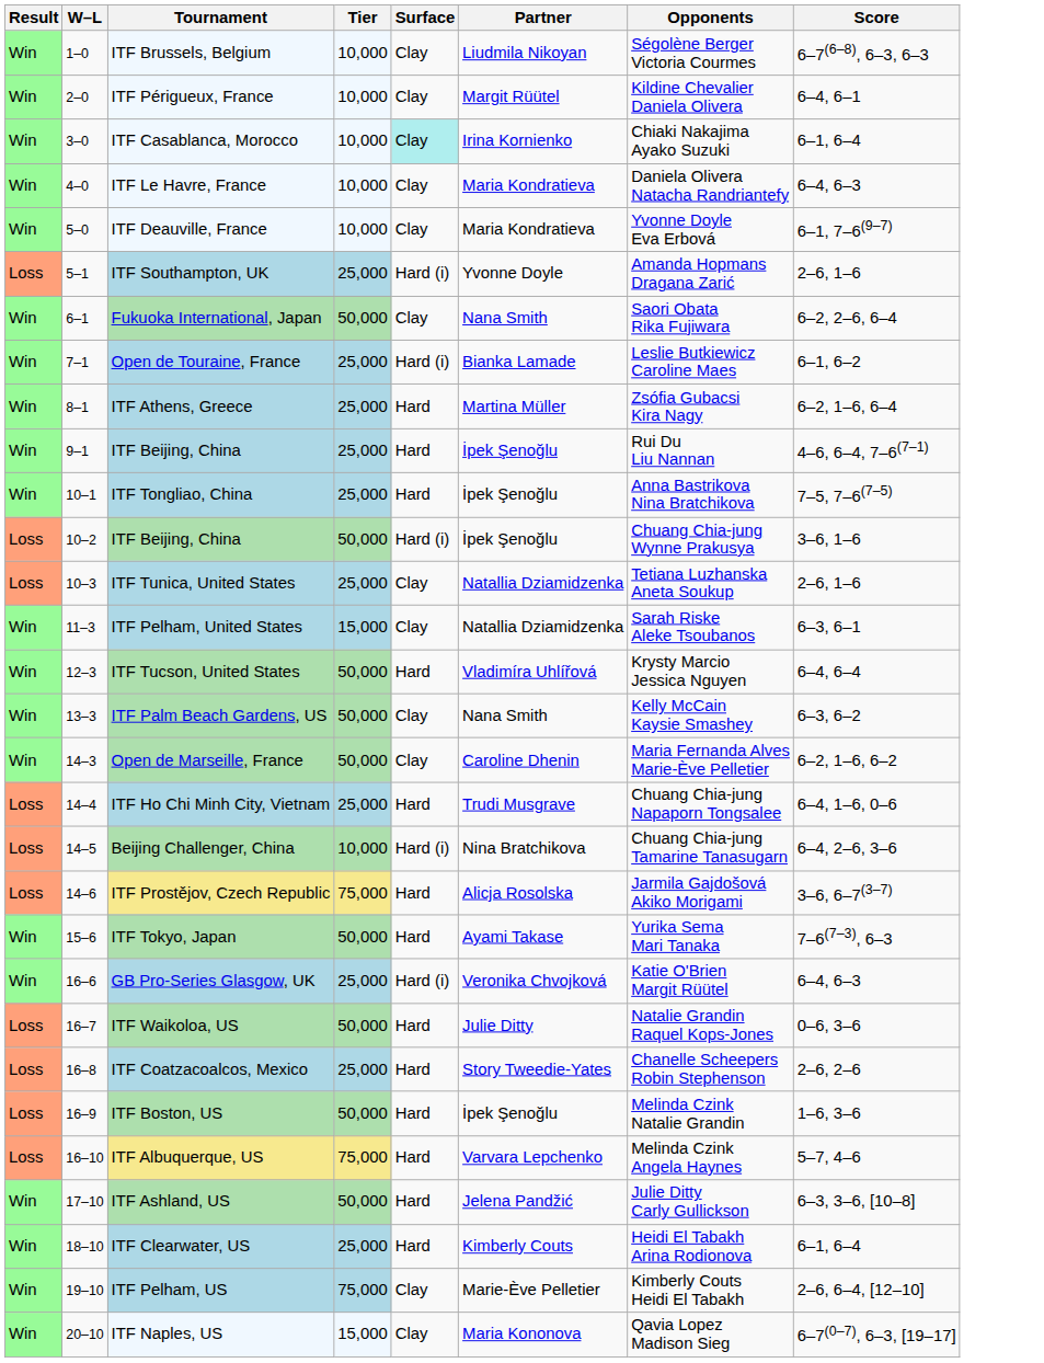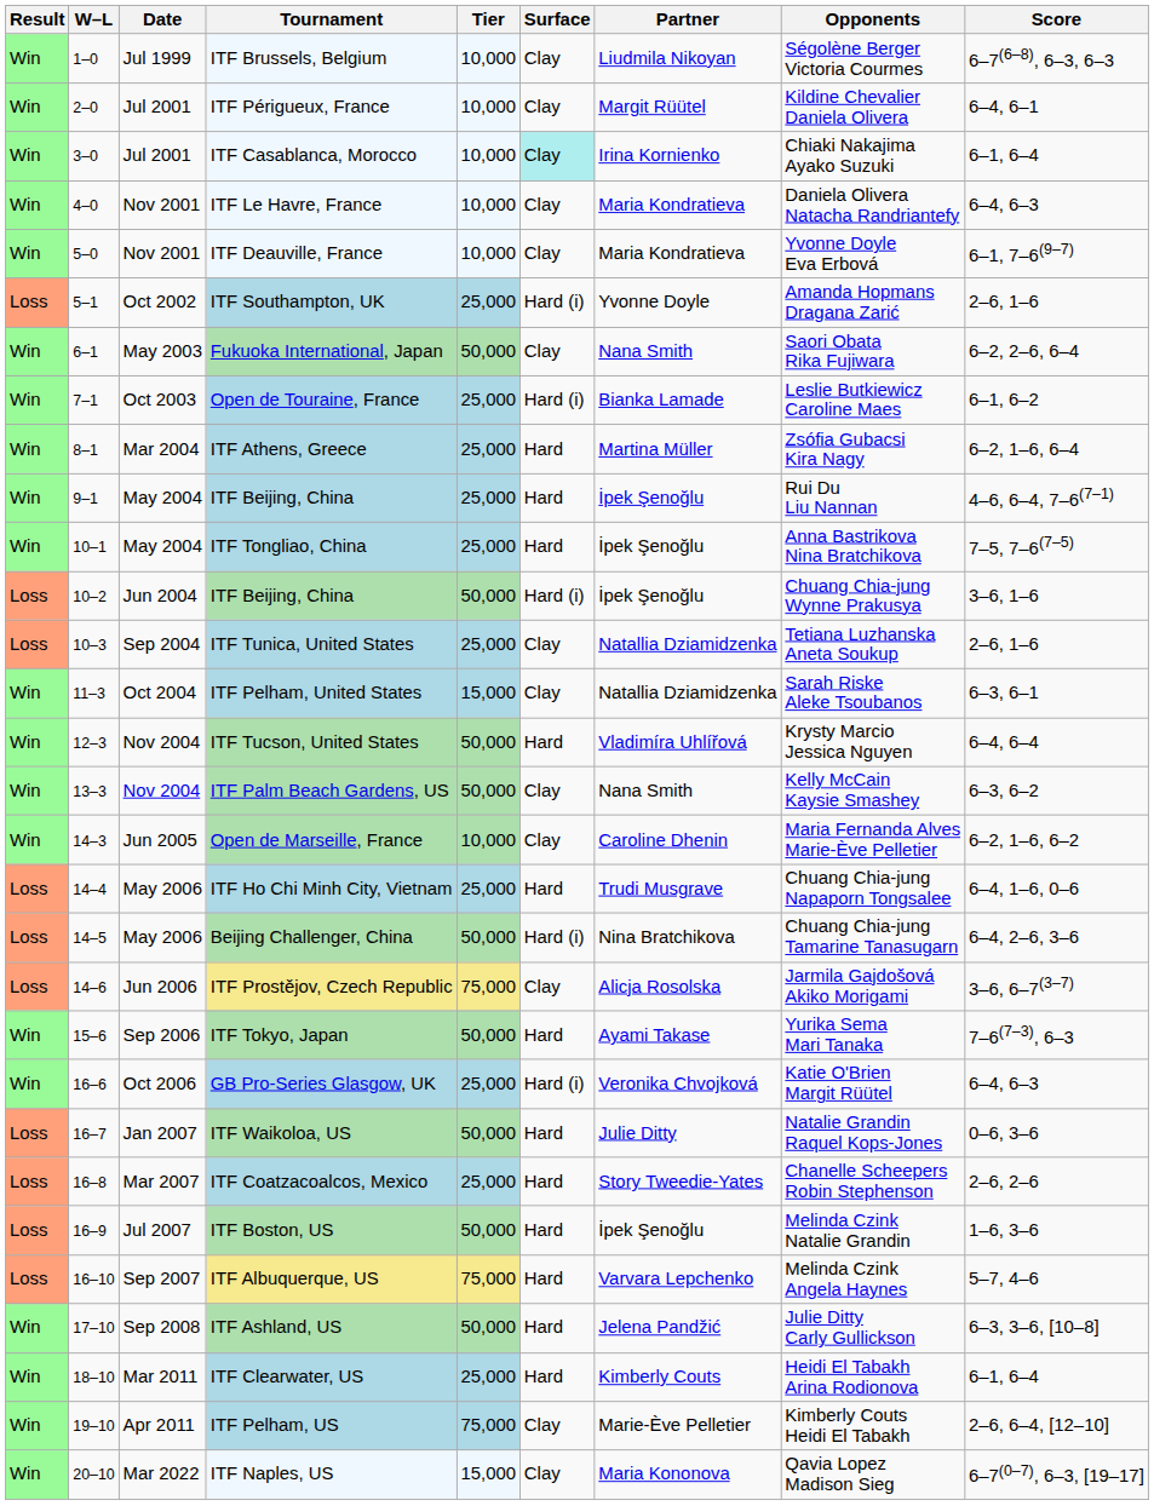+ column: Date | Jul 1999 | Jul 2001 | Jul 2001 | Nov 2001 | Nov 2001 | Oct 2002 | May 2003 | Oct 2003 | Mar 2004 | May 2004 | May 2004 | Jun 2004 | Sep 2004 | Oct 2004 | Nov 2004 | Nov 2004 | Jun 2005 | May 2006 | May 2006 | Jun 2006 | Sep 2006 | Oct 2006 | Jan 2007 | Mar 2007 | Jul 2007 | Sep 2007 | Sep 2008 | Mar 2011 | Apr 2011 | Mar 2022
Open de Marseille, France | Tier: 50,000 -> 10,000
Beijing Challenger, China | Tier: 10,000 -> 50,000
ITF Prostějov, Czech Republic | Surface: Hard -> Clay
